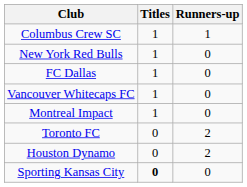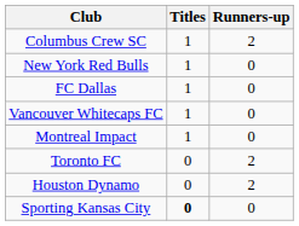Columbus Crew SC | Runners-up: 1 -> 2
